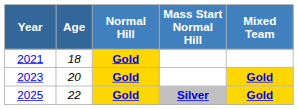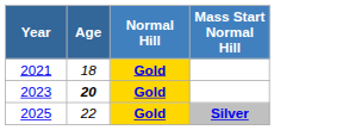- column: Mixed Team | Gold | Gold
2023 | Age: normal -> bold
